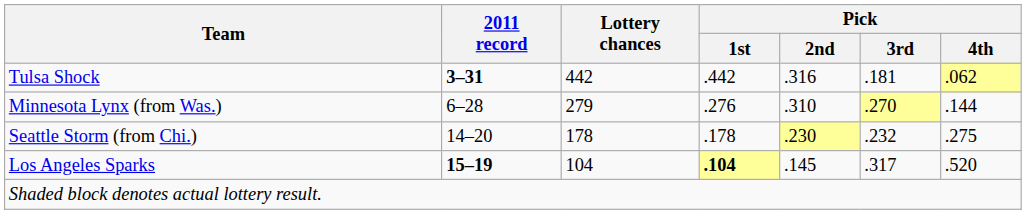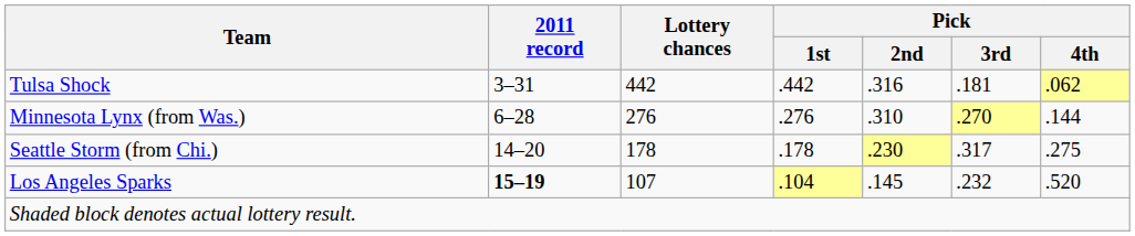Tulsa Shock | 2011 record: bold -> normal
Minnesota Lynx (from Was.) | Lottery chances: 279 -> 276
Seattle Storm (from Chi.) | Pick / 3rd: .232 -> .317
Los Angeles Sparks | Lottery chances: 104 -> 107
Los Angeles Sparks | Pick / 1st: bold -> normal
Los Angeles Sparks | Pick / 3rd: .317 -> .232
